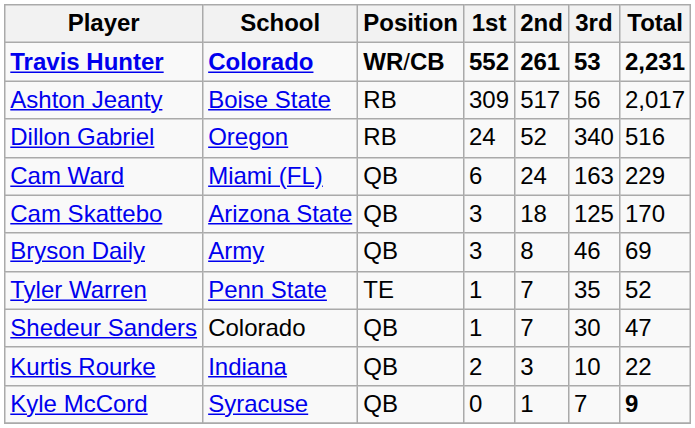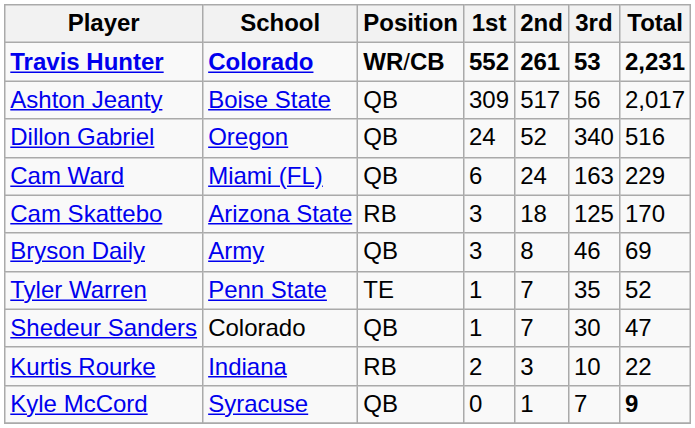Ashton Jeanty | Position: RB -> QB
Dillon Gabriel | Position: RB -> QB
Cam Skattebo | Position: QB -> RB
Kurtis Rourke | Position: QB -> RB
